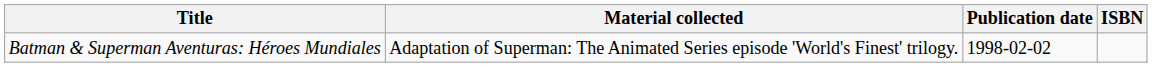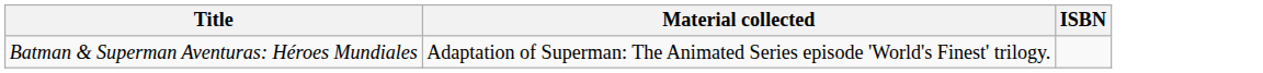- column: Publication date | 1998-02-02
